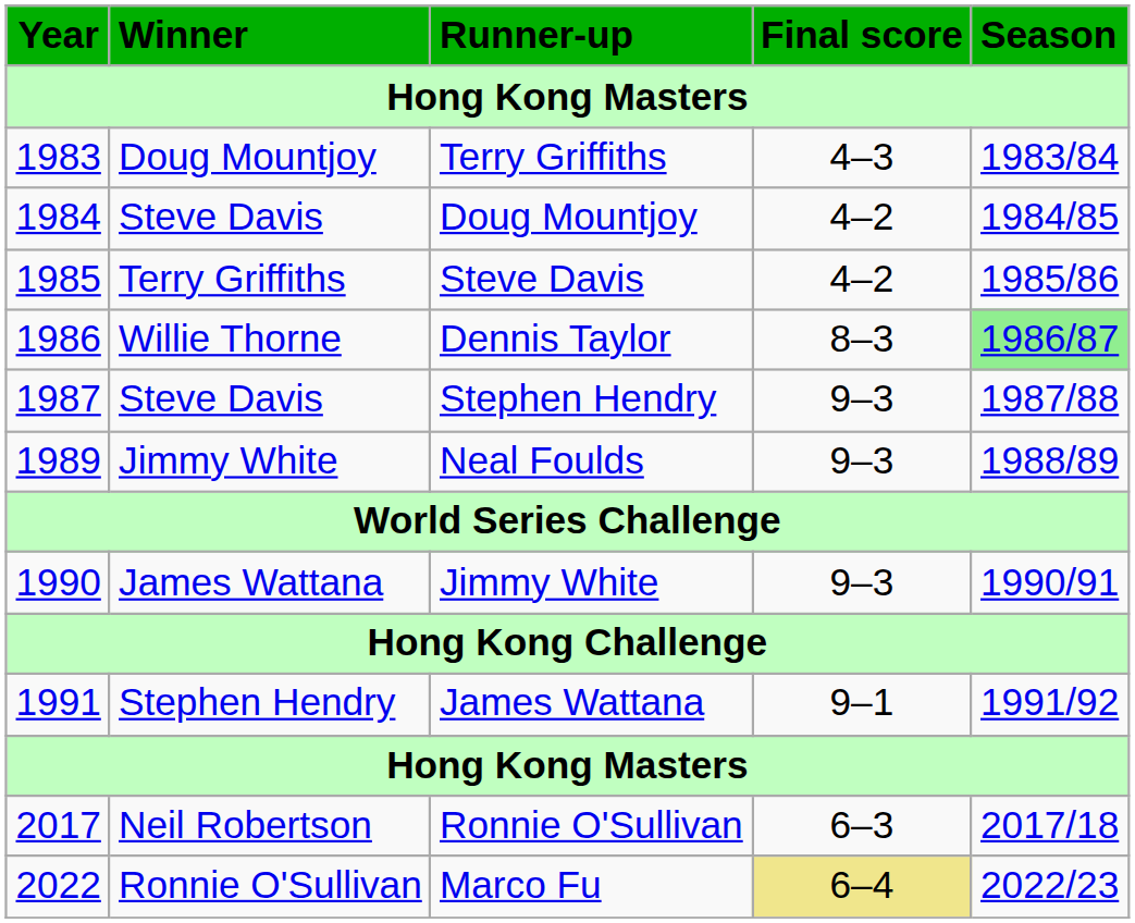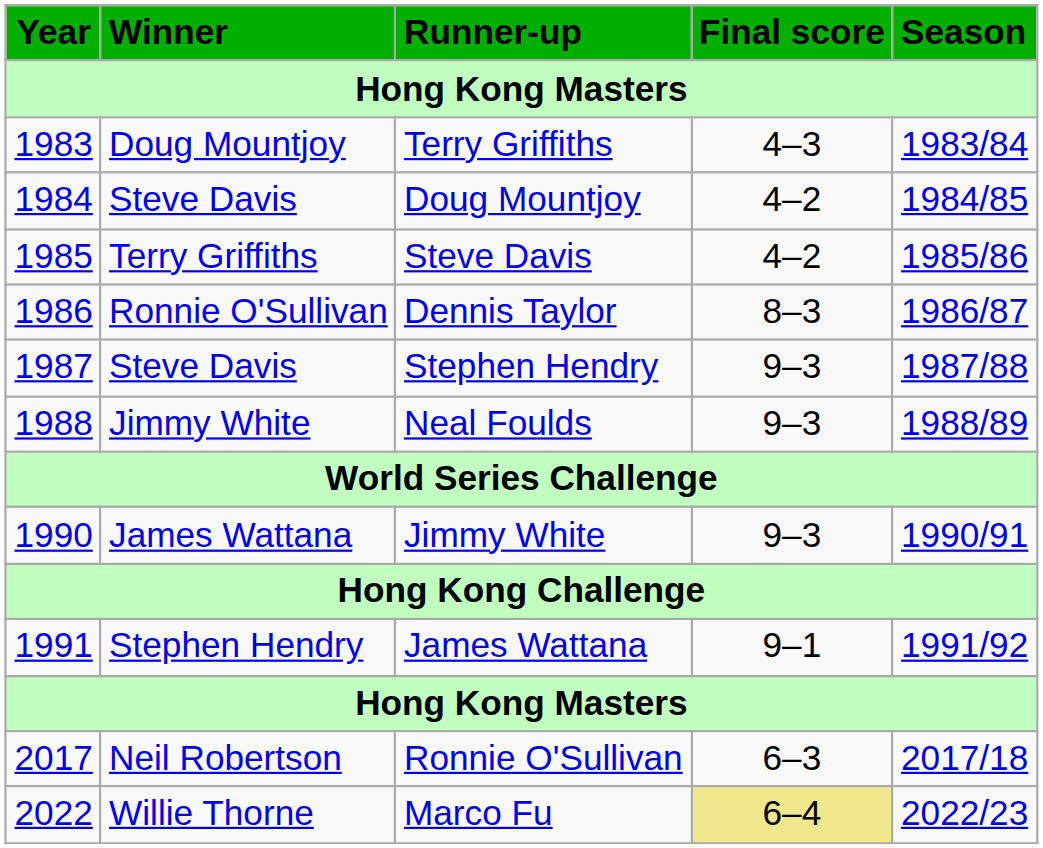Dennis Taylor | Winner: Willie Thorne -> Ronnie O'Sullivan
Dennis Taylor | Season: lightgreen background -> no background
Neal Foulds | Year: 1989 -> 1988
Marco Fu | Winner: Ronnie O'Sullivan -> Willie Thorne
